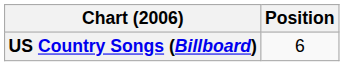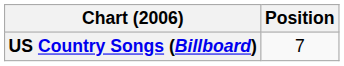US Country Songs (Billboard) | Position: 6 -> 7
